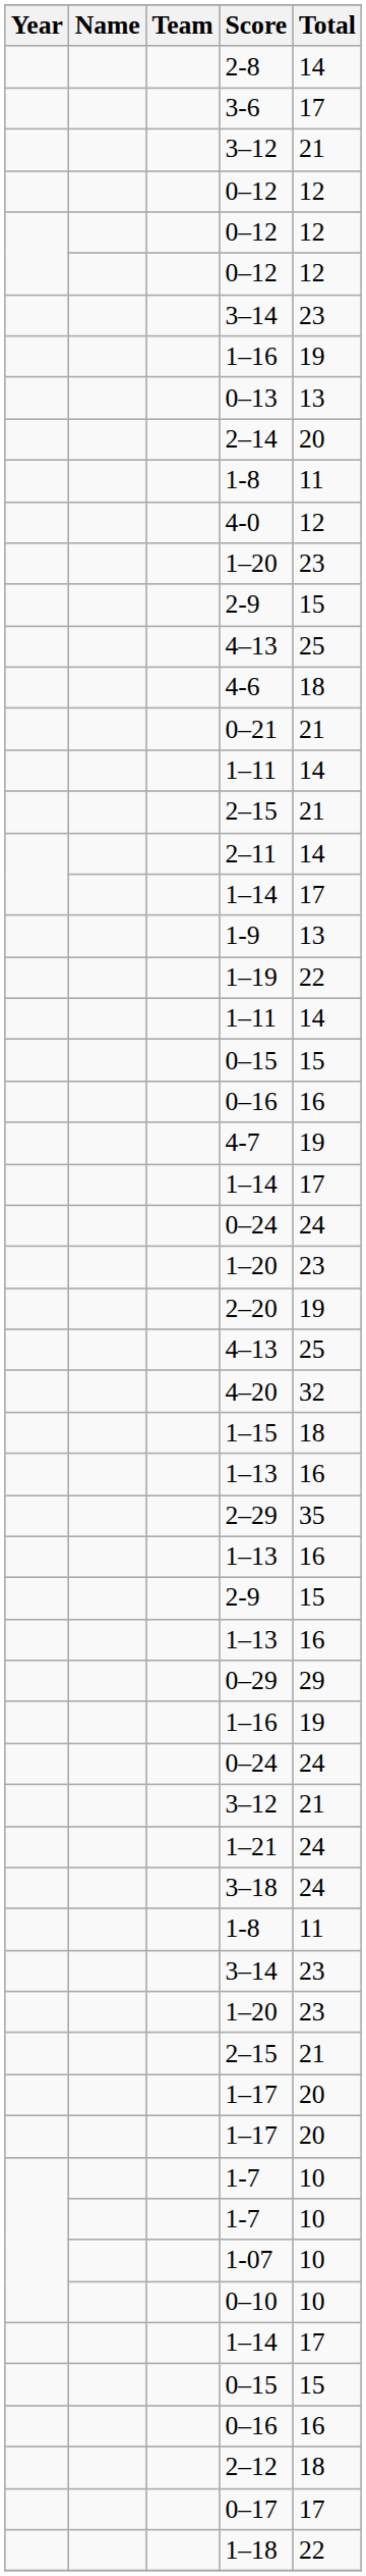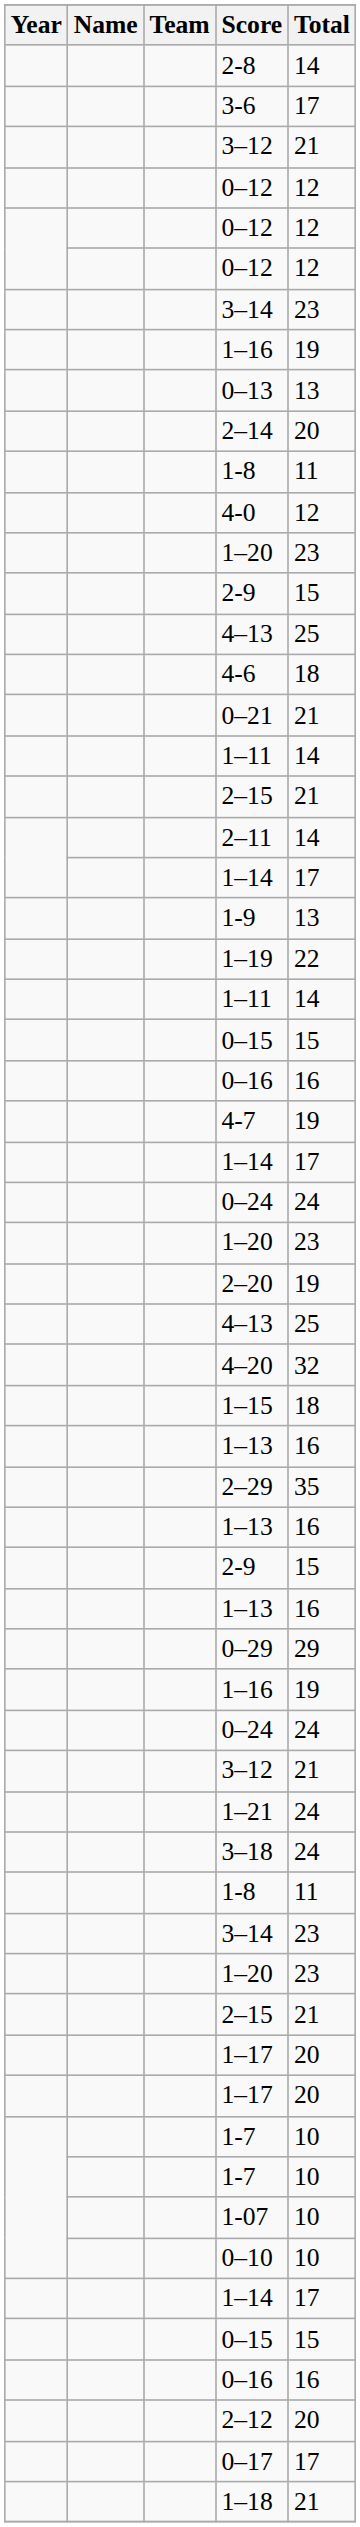2–12 | Total: 18 -> 20
1–18 | Total: 22 -> 21
